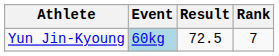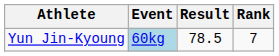Yun Jin-Kyoung | Result: 72.5 -> 78.5
